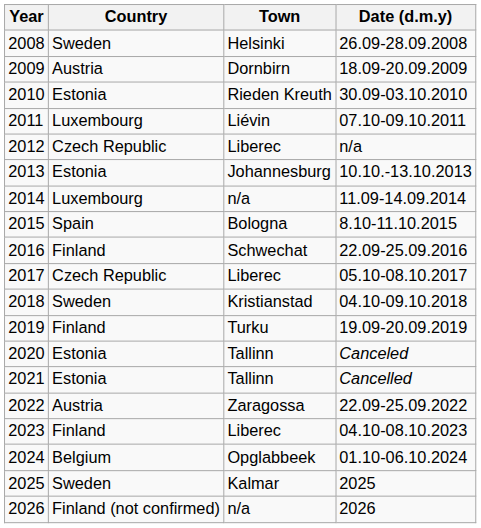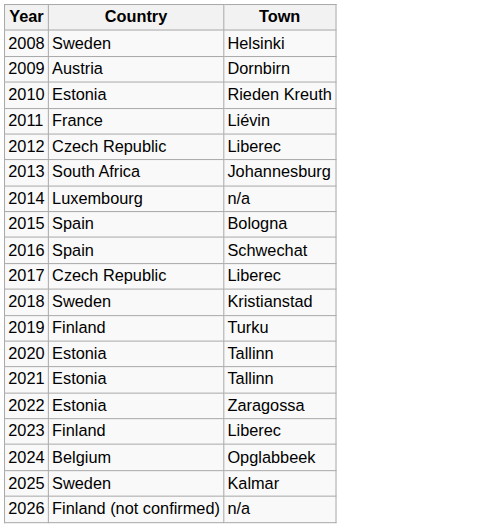- column: Date (d.m.y) | 26.09-28.09.2008 | 18.09-20.09.2009 | 30.09-03.10.2010 | 07.10-09.10.2011 | n/a | 10.10.-13.10.2013 | 11.09-14.09.2014 | 8.10-11.10.2015 | 22.09-25.09.2016 | 05.10-08.10.2017 | 04.10-09.10.2018 | 19.09-20.09.2019 | Canceled | Cancelled | 22.09-25.09.2022 | 04.10-08.10.2023 | 01.10-06.10.2024 | 2025 | 2026
2011 | Country: Luxembourg -> France
2013 | Country: Estonia -> South Africa
2016 | Country: Finland -> Spain
2022 | Country: Austria -> Estonia
